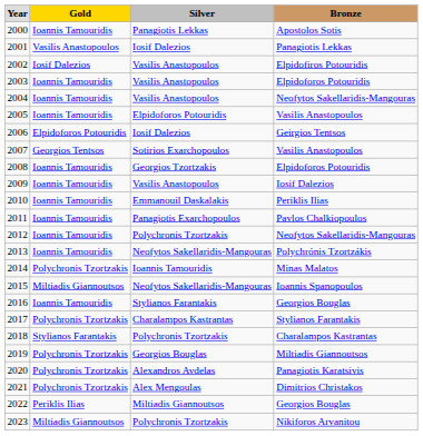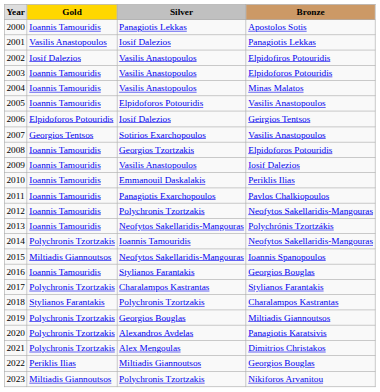2004 | column 4: Neofytos Sakellaridis-Mangouras -> Minas Malatos
2014 | column 4: Minas Malatos -> Neofytos Sakellaridis-Mangouras
